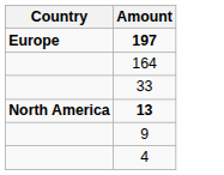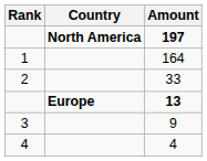+ column: Rank | 1 | 2 | 3 | 4
197 | Country: Europe -> North America
13 | Country: North America -> Europe
